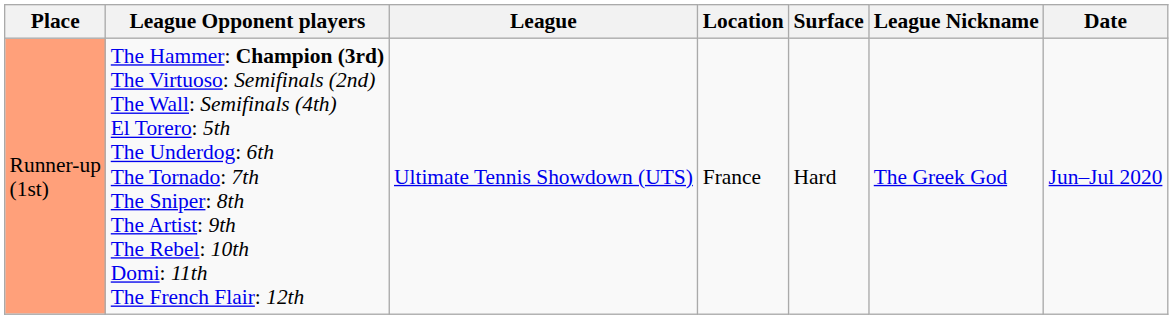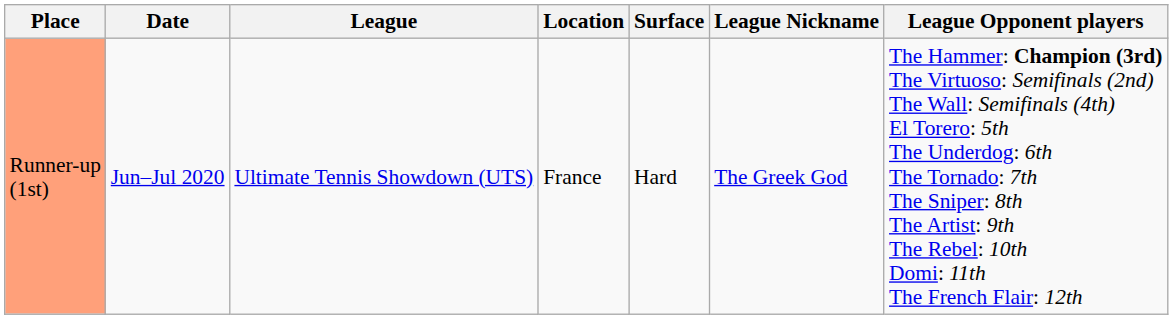columns swapped: Date <-> League Opponent players
